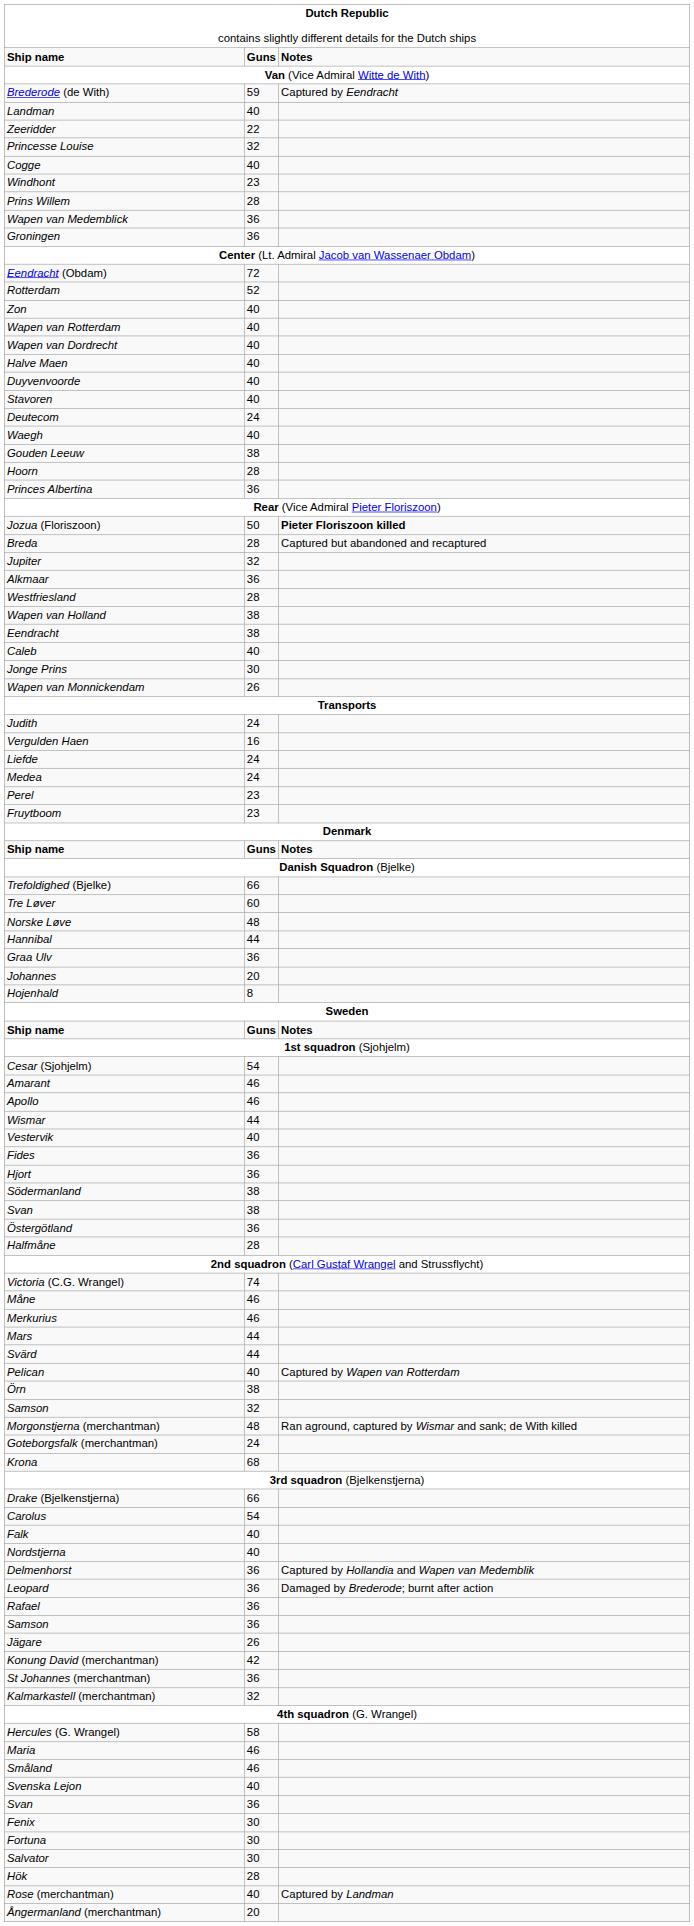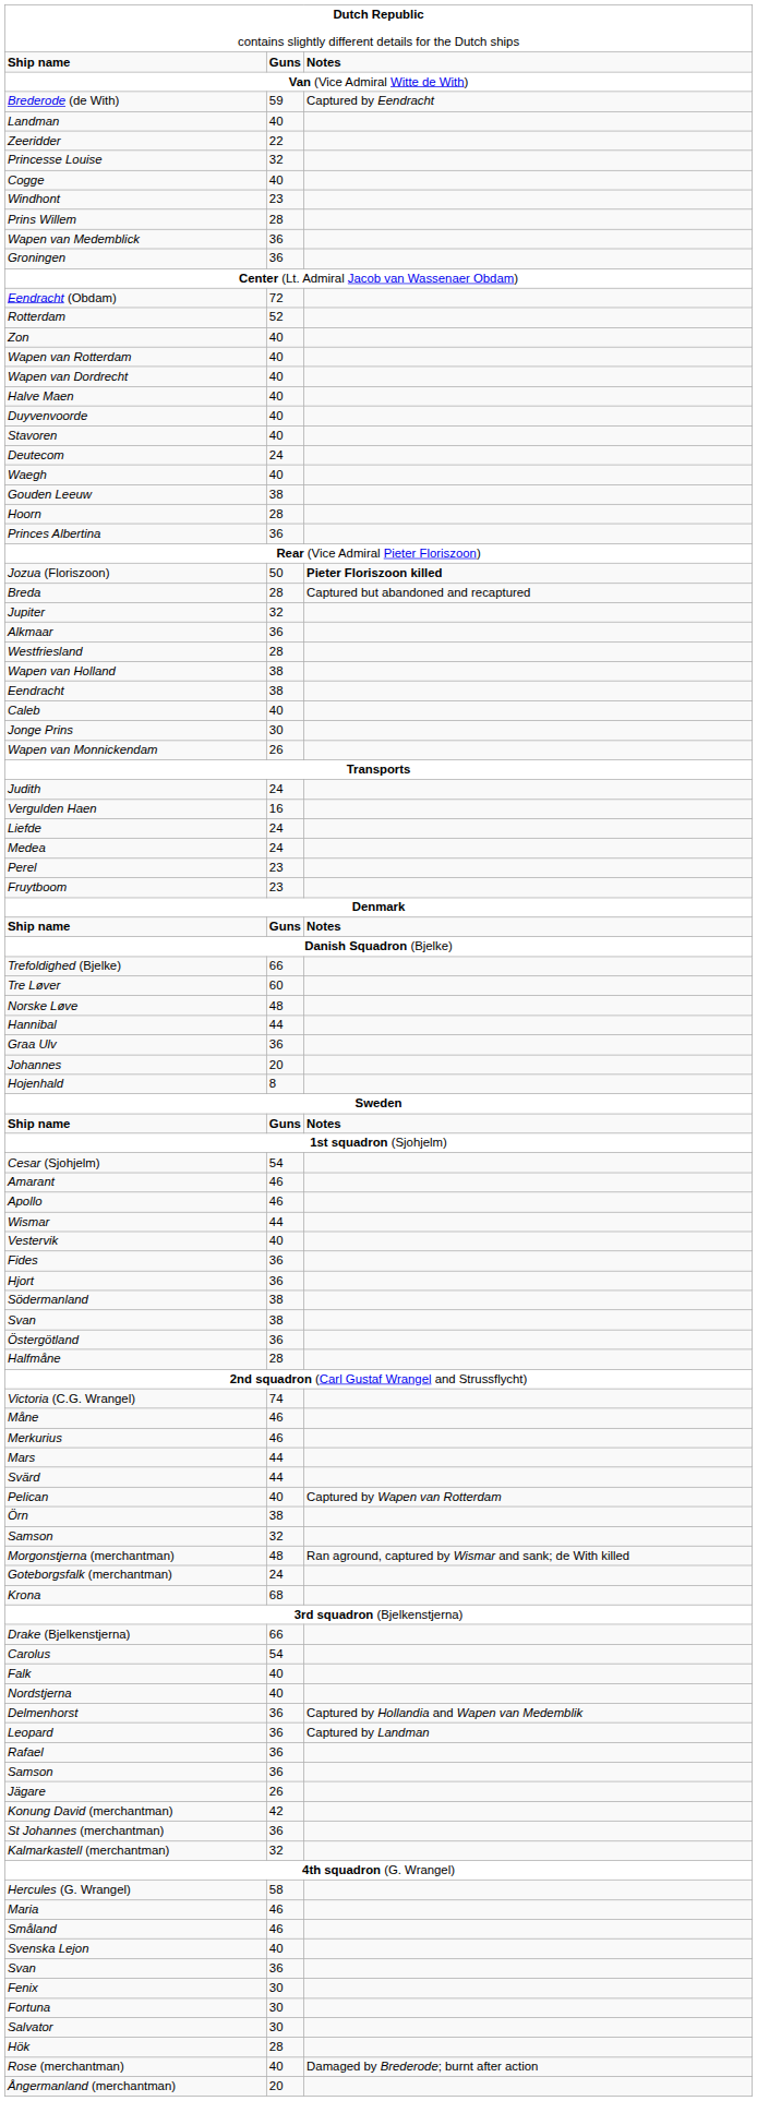Leopard | column 3: Damaged by Brederode; burnt after action -> Captured by Landman
Rose (merchantman) | column 3: Captured by Landman -> Damaged by Brederode; burnt after action
